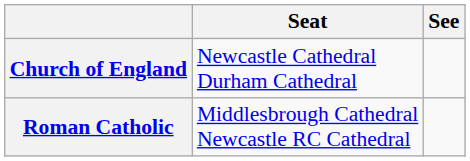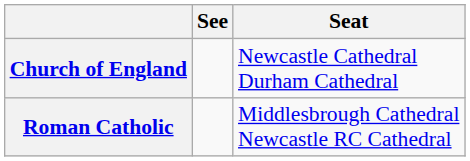columns swapped: See <-> Seat
